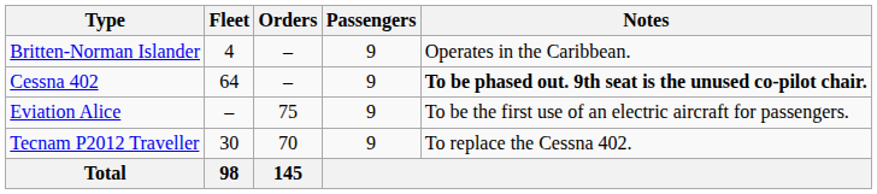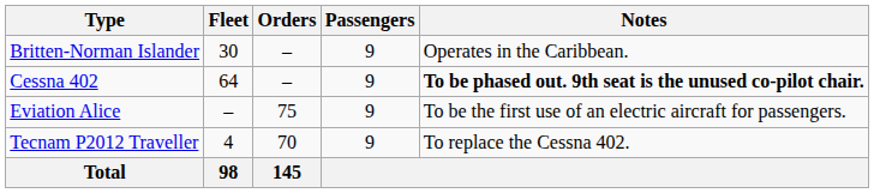Britten-Norman Islander | Fleet: 4 -> 30
Tecnam P2012 Traveller | Fleet: 30 -> 4
